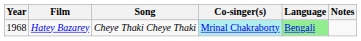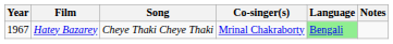Hatey Bazarey | Year: 1968 -> 1967
Hatey Bazarey | Co-singer(s): paleturquoise background -> no background
